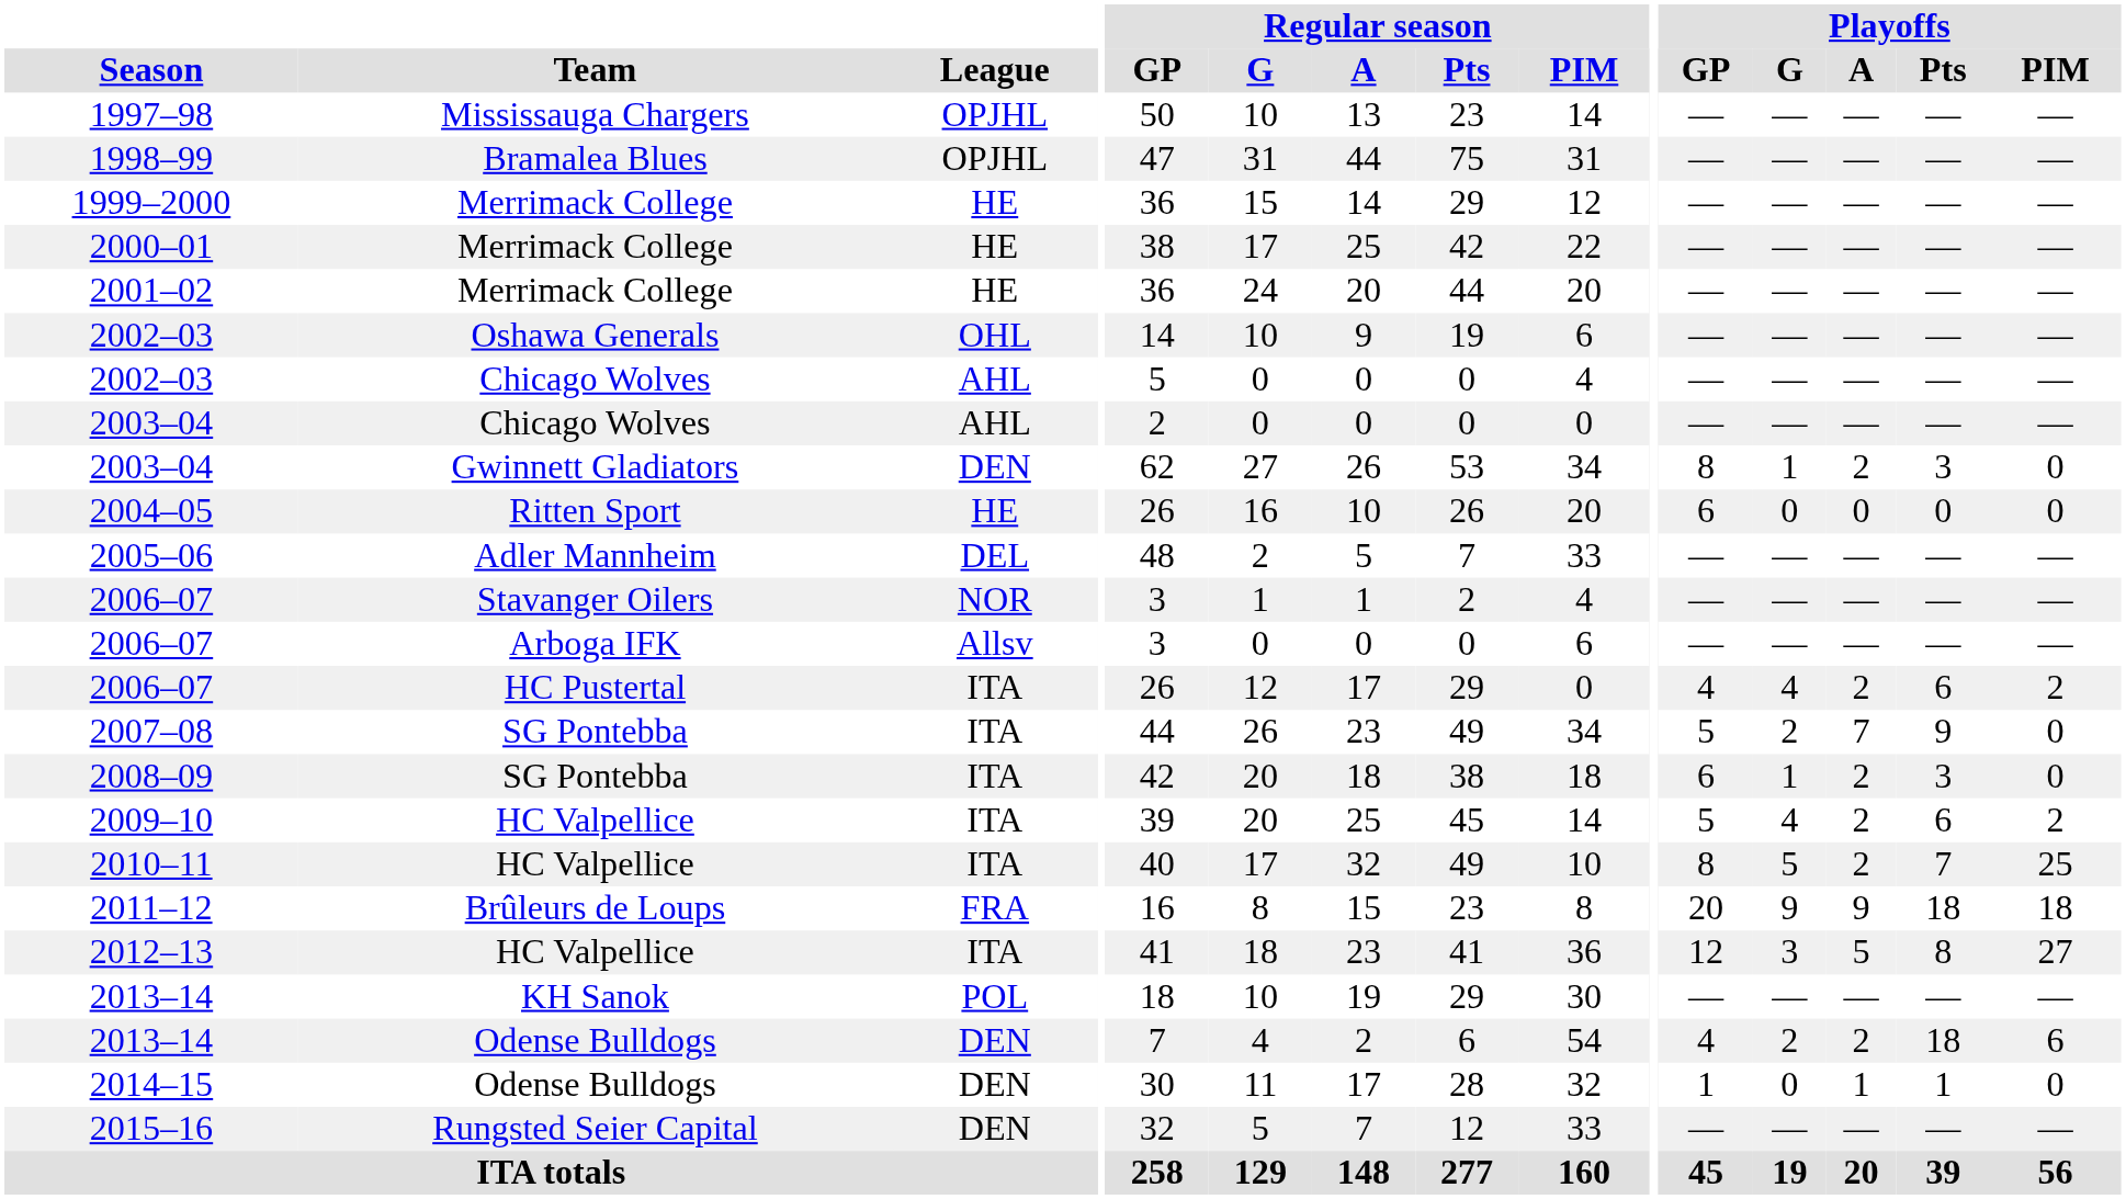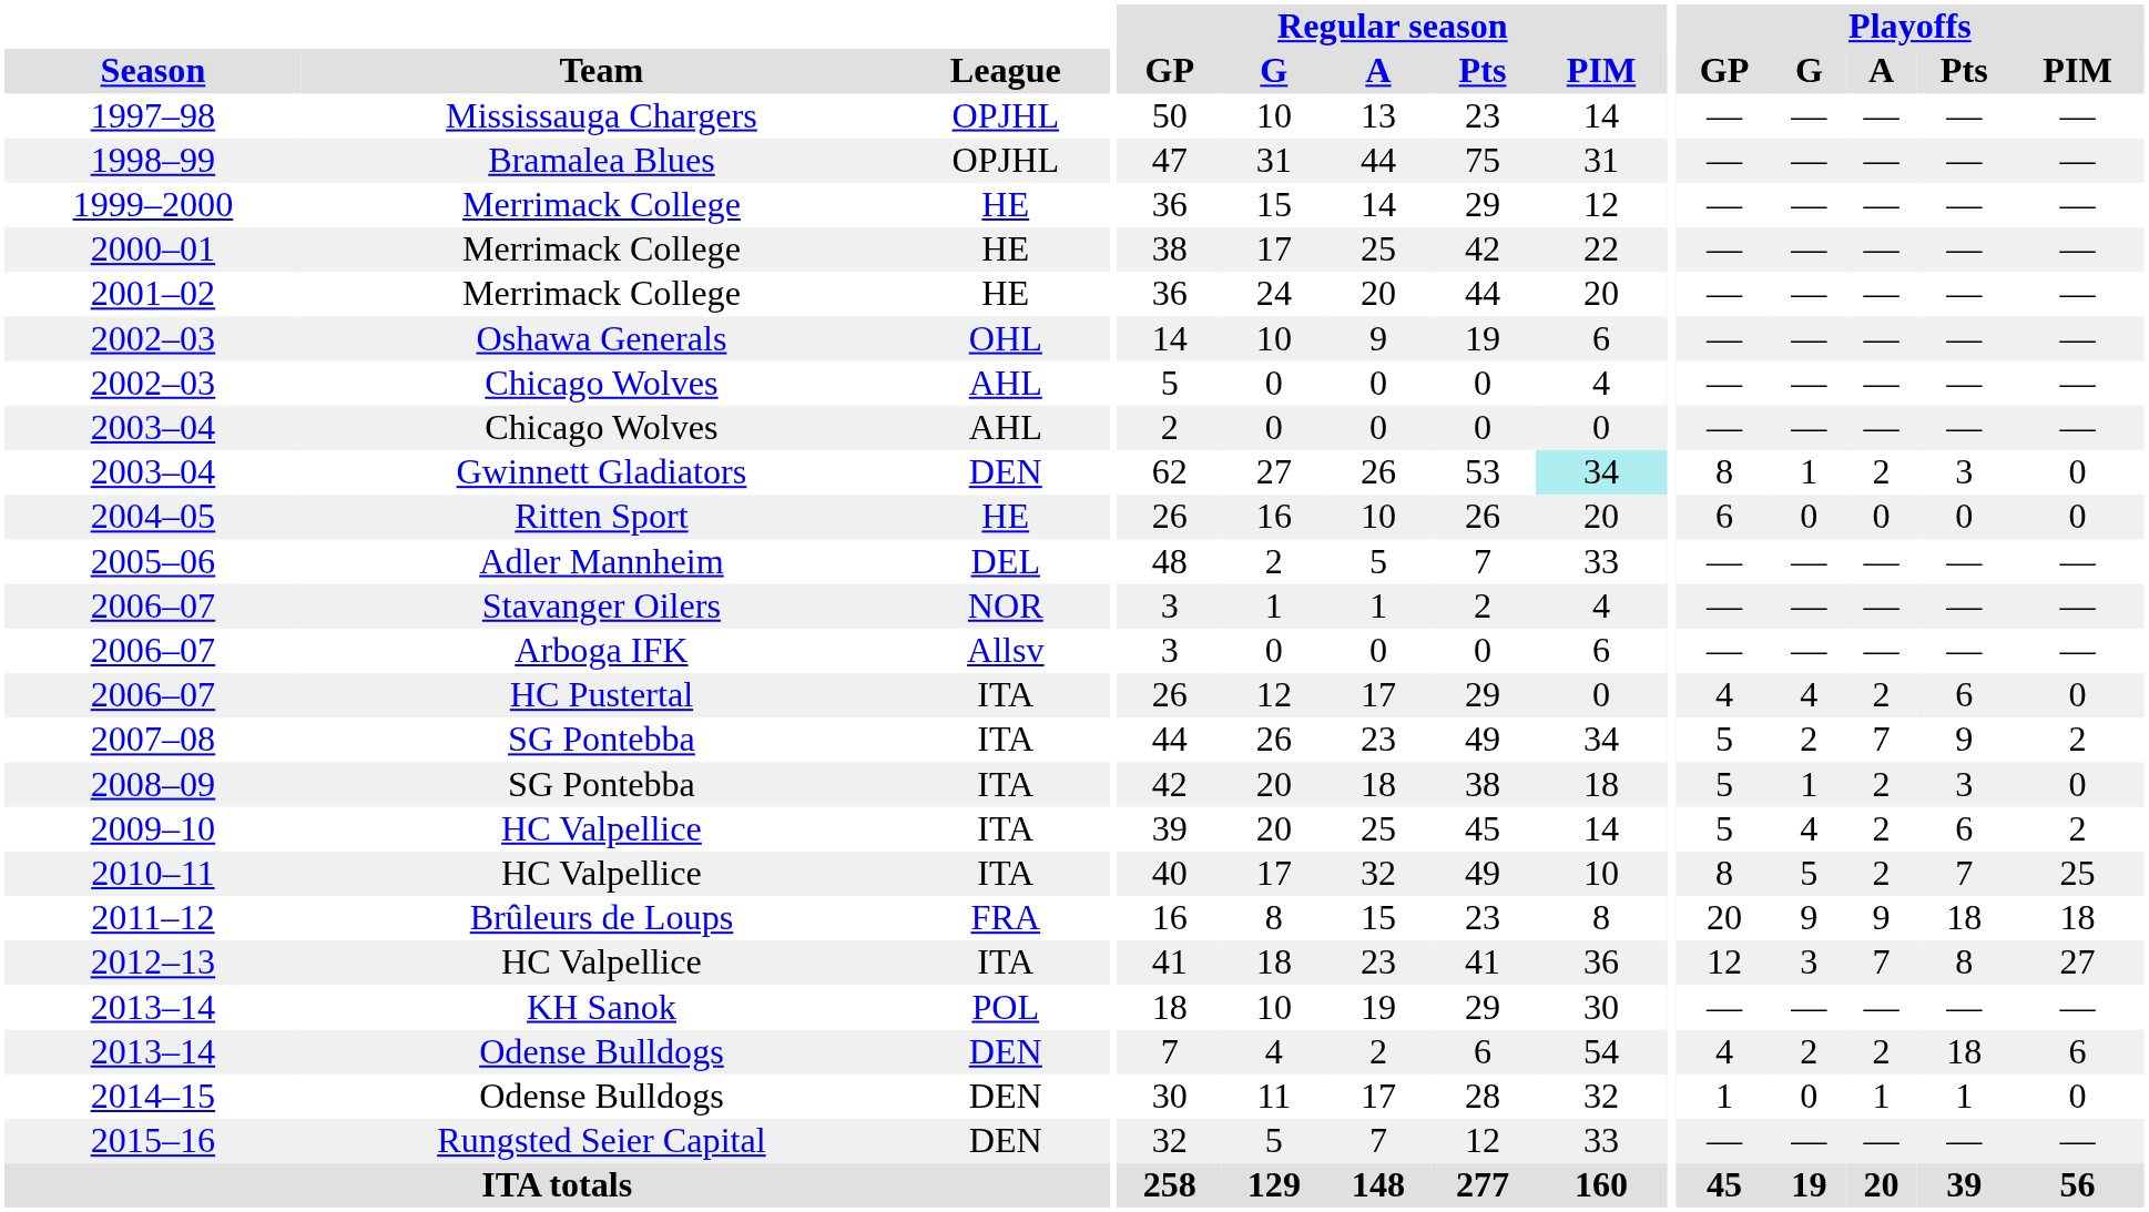2003–04 / Gwinnett Gladiators | Regular season / PIM: no background -> paleturquoise background
2006–07 / HC Pustertal | Playoffs / PIM: 2 -> 0
2007–08 | Playoffs / PIM: 0 -> 2
2008–09 | Playoffs / GP: 6 -> 5
2012–13 | Playoffs / A: 5 -> 7
